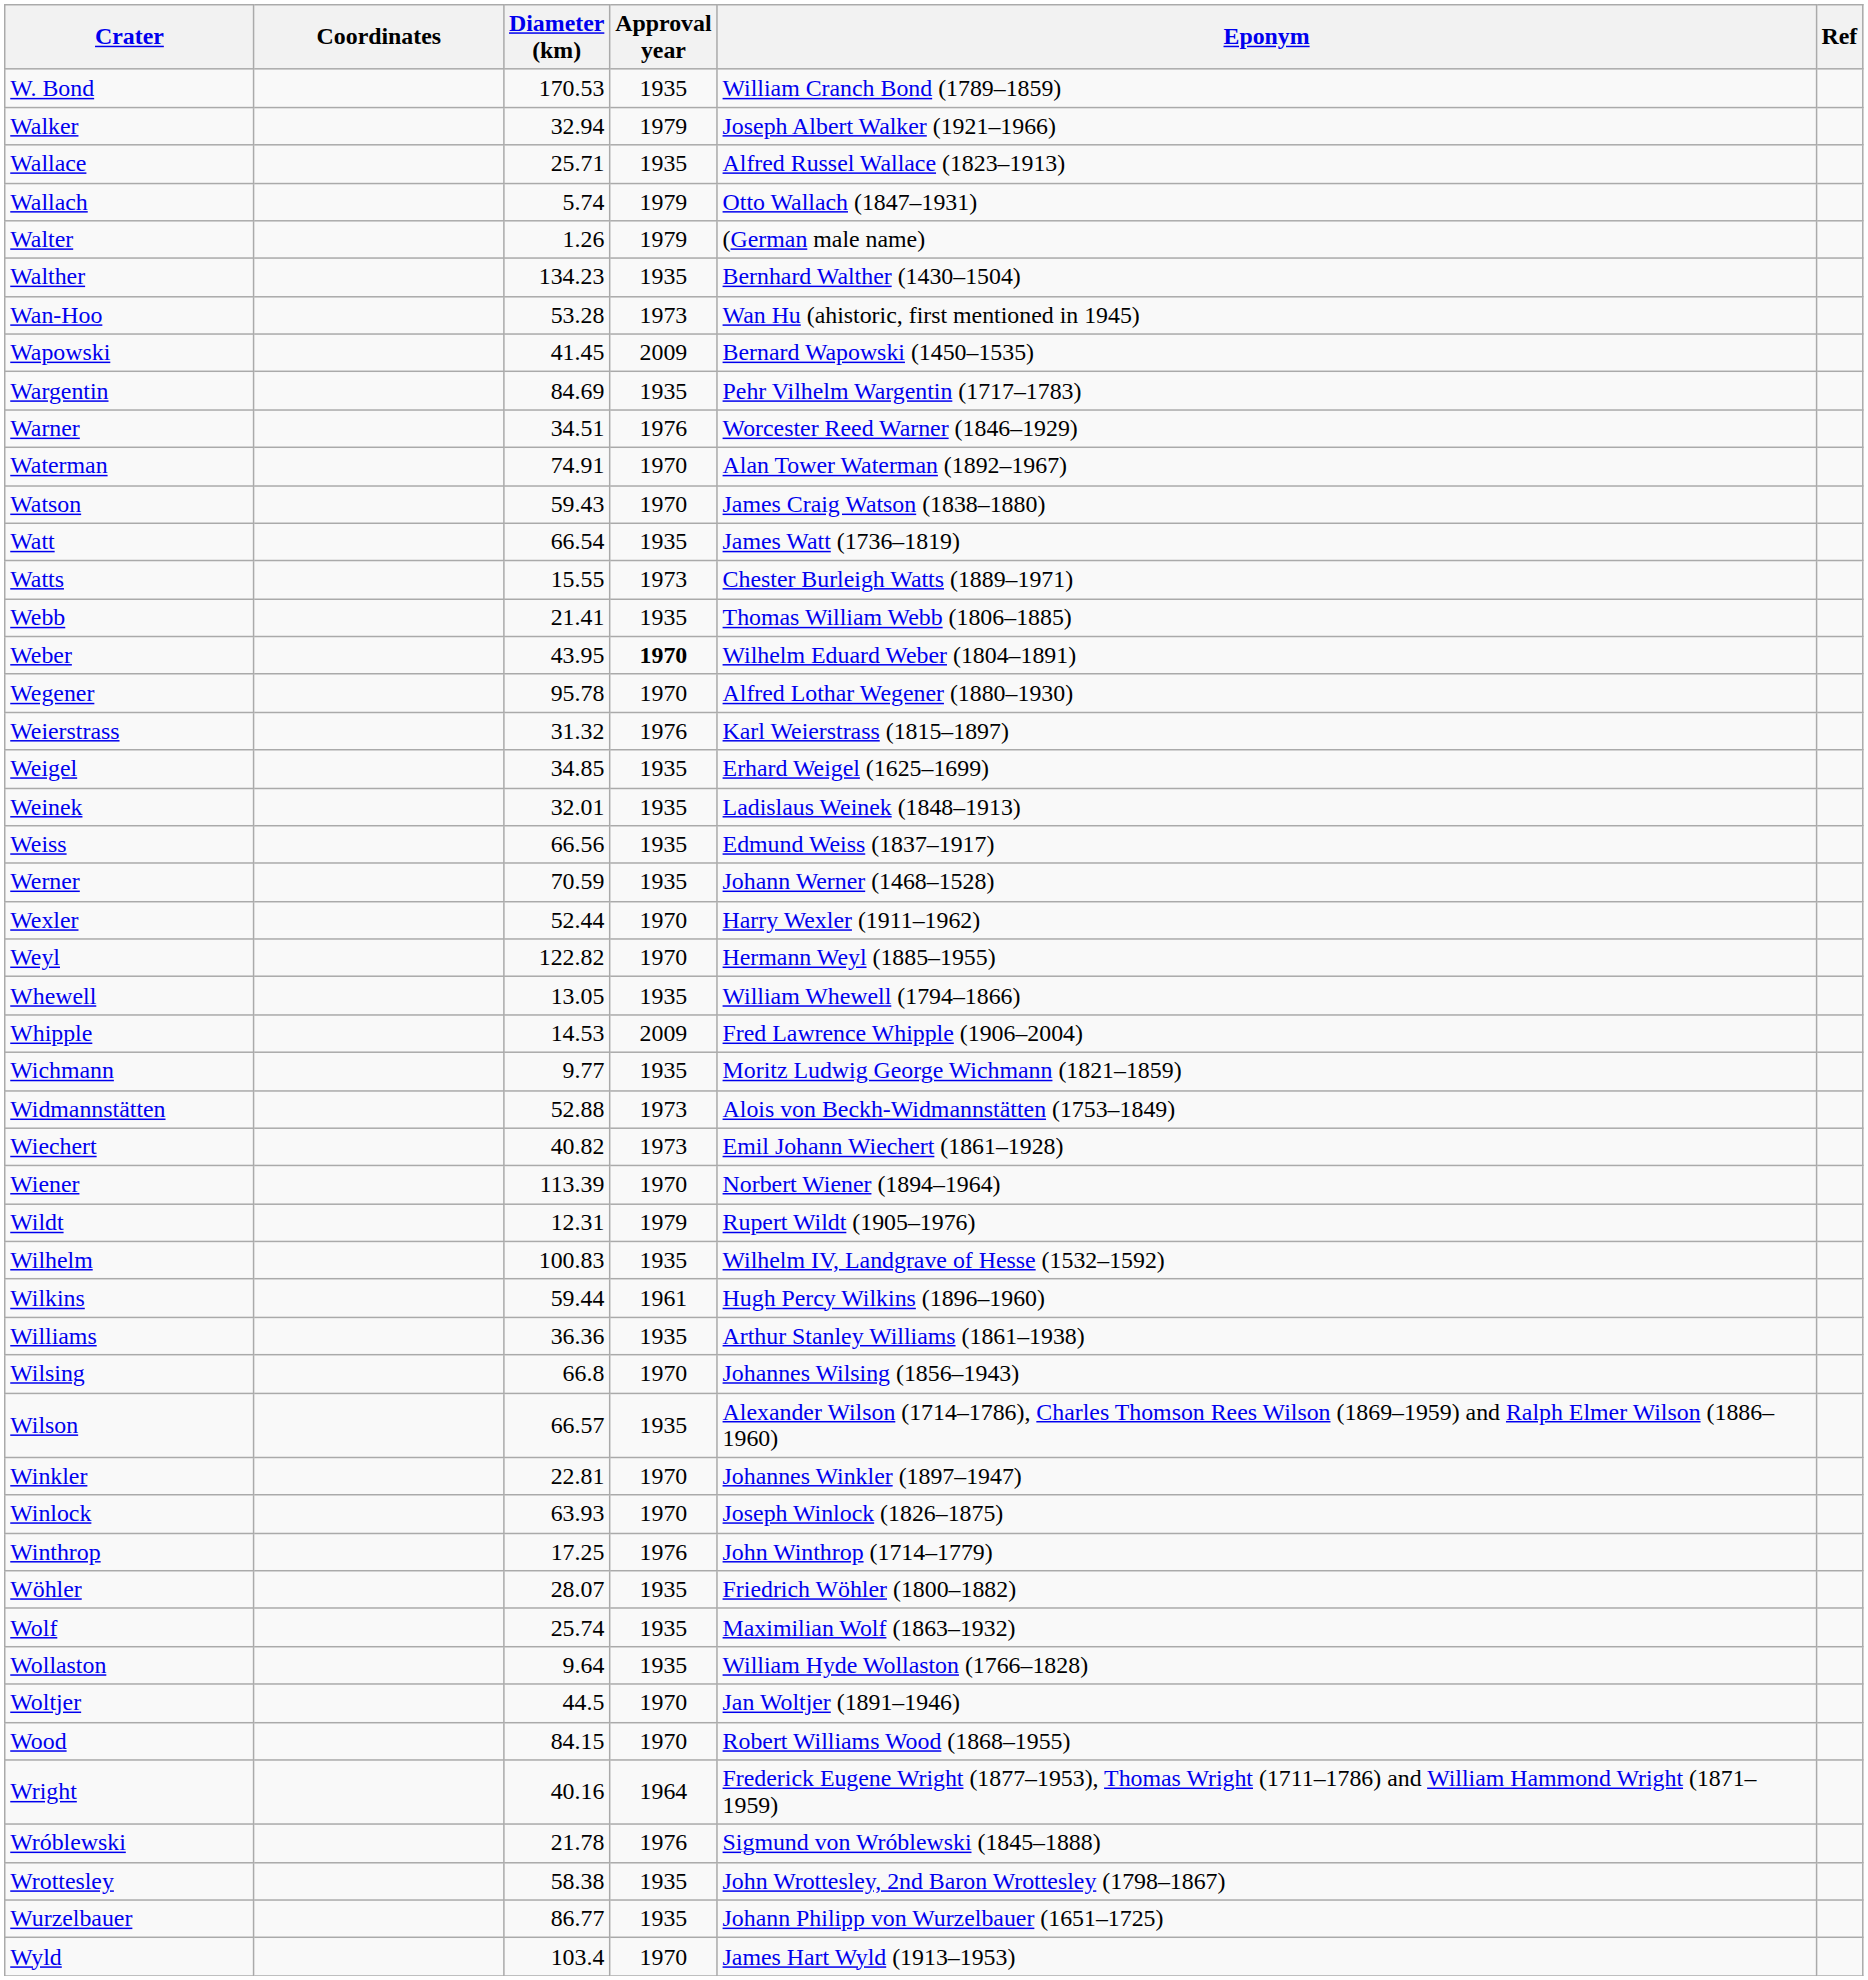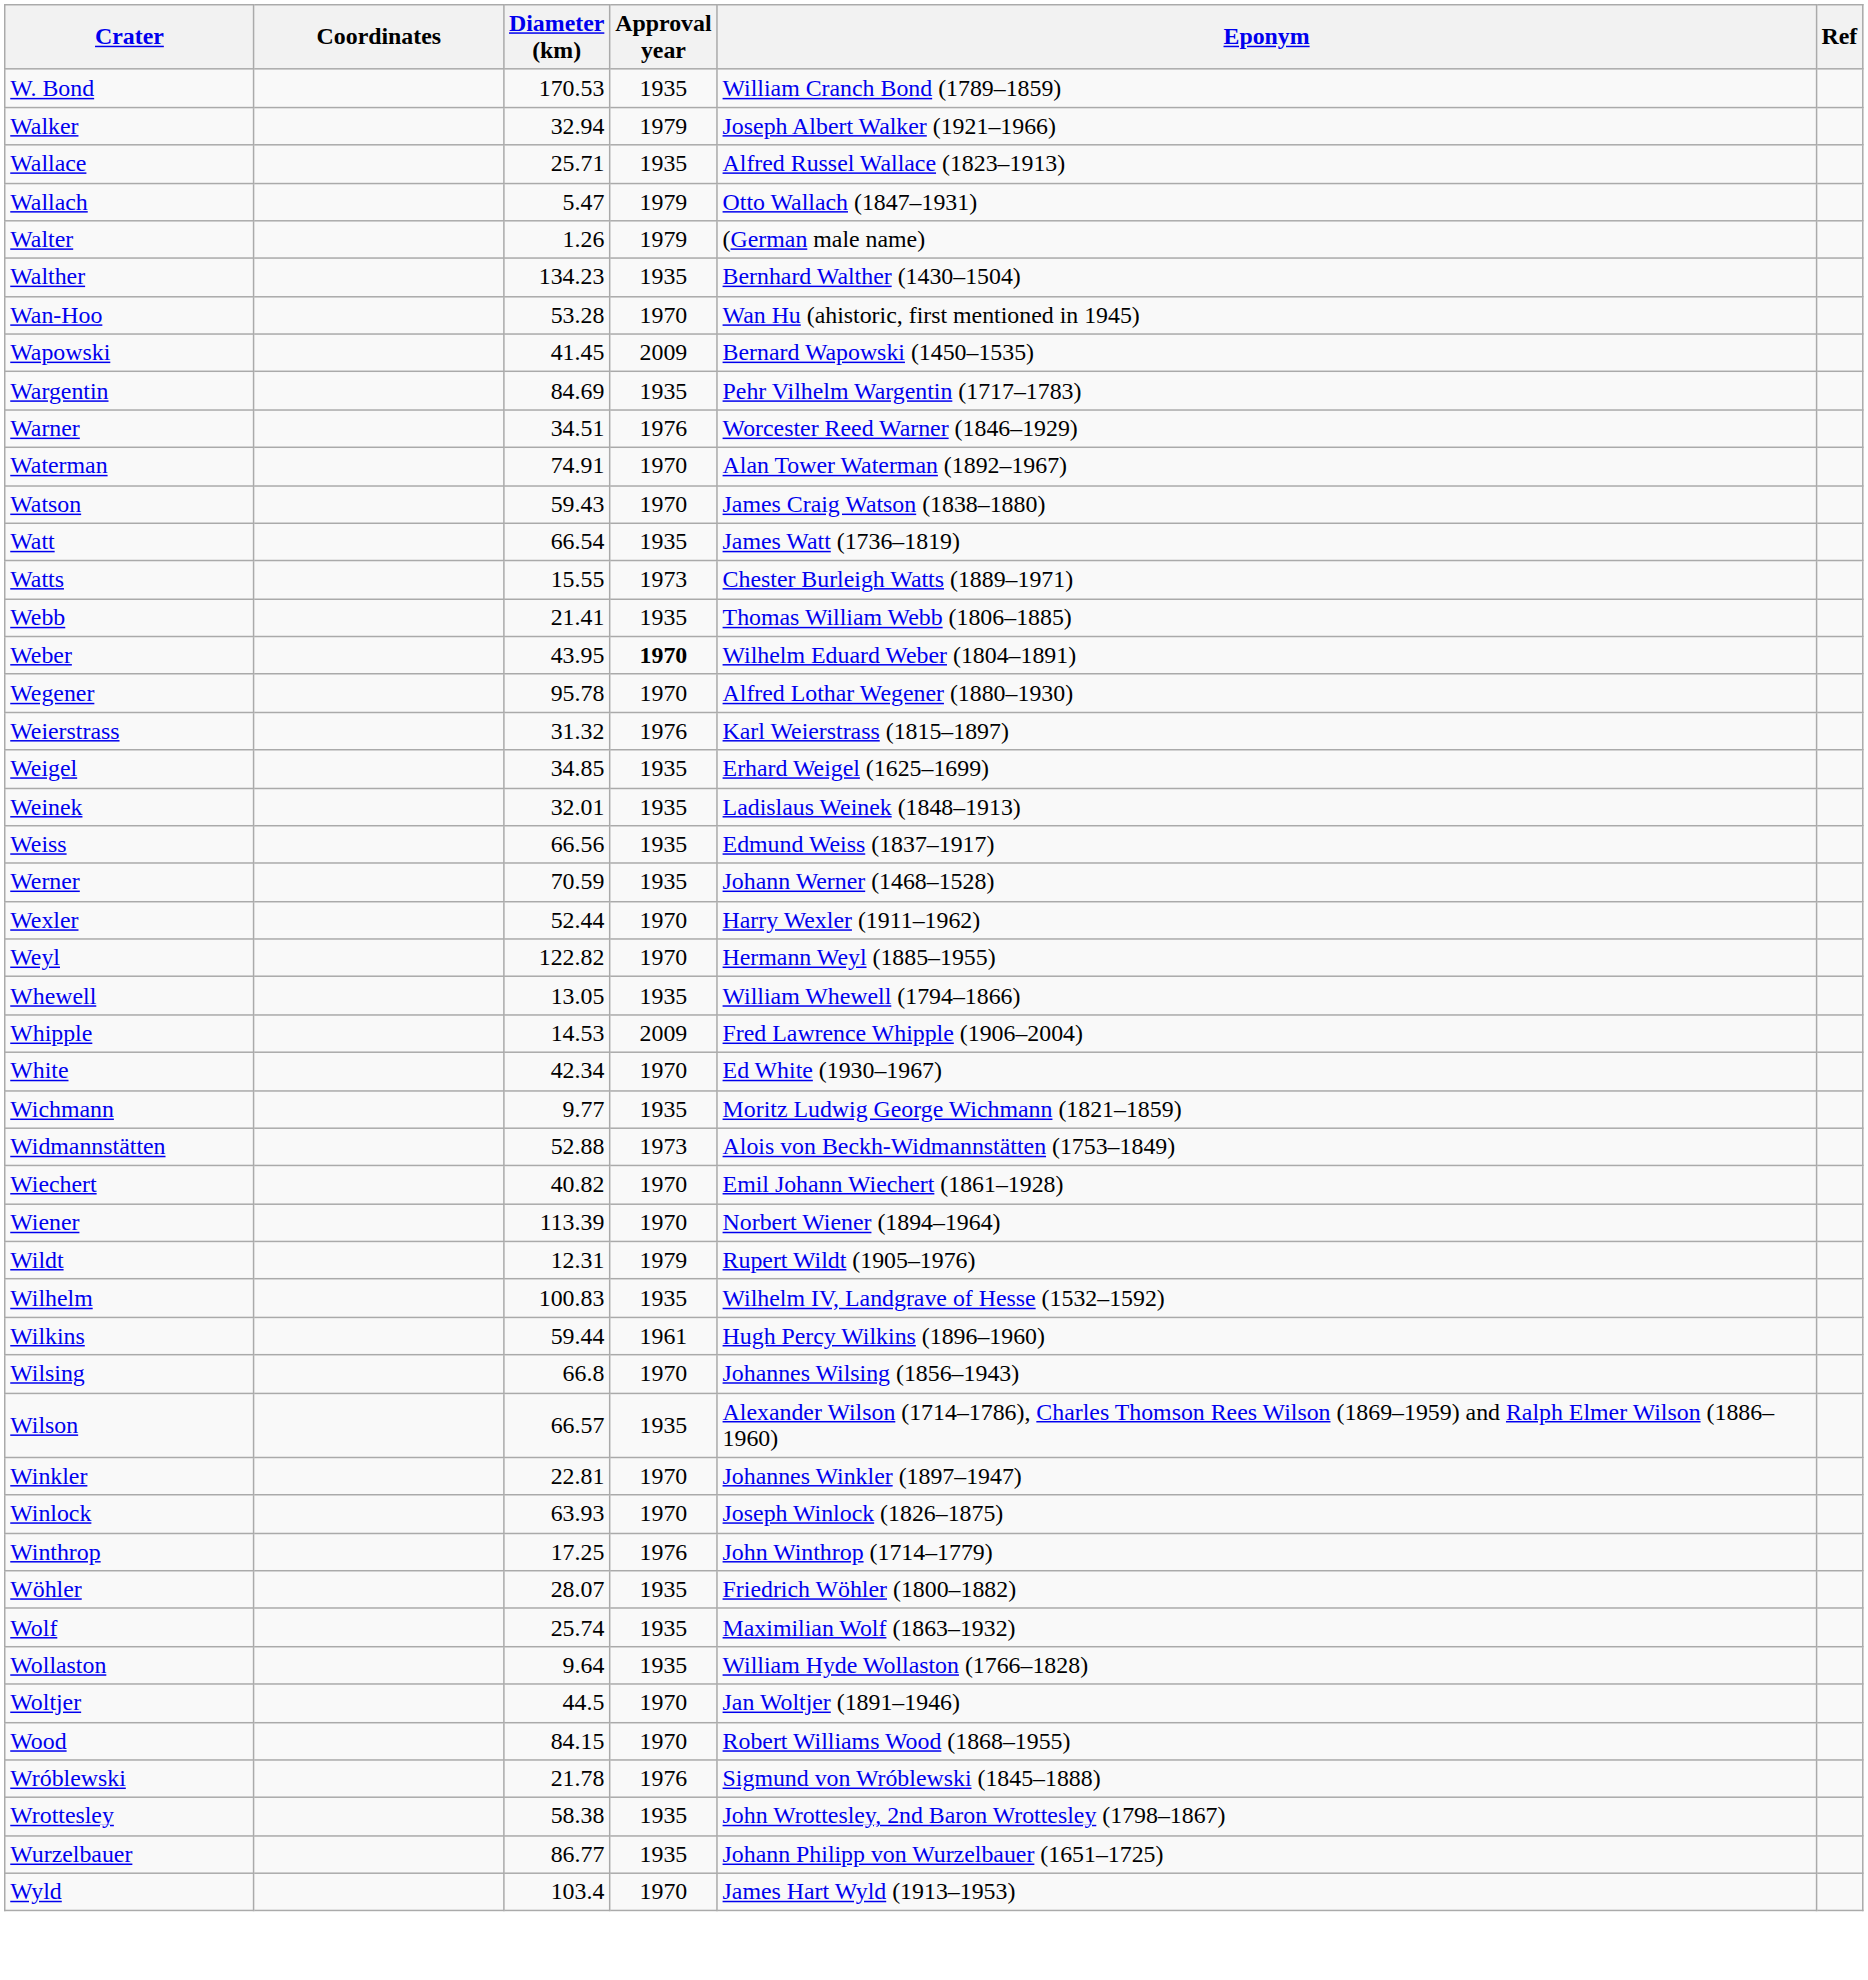Wallach | Diameter (km): 5.74 -> 5.47
Wan-Hoo | Approval year: 1973 -> 1970
+ row: White | 42.34 | 1970 | Ed White (1930–1967)
Wiechert | Approval year: 1973 -> 1970
- row: Williams | 36.36 | 1935 | Arthur Stanley Williams (1861–1938)
- row: Wright | 40.16 | 1964 | Frederick Eugene Wright (1877–1953), Thomas Wright (1711–1786) and William Hammond Wright (1871–1959)
